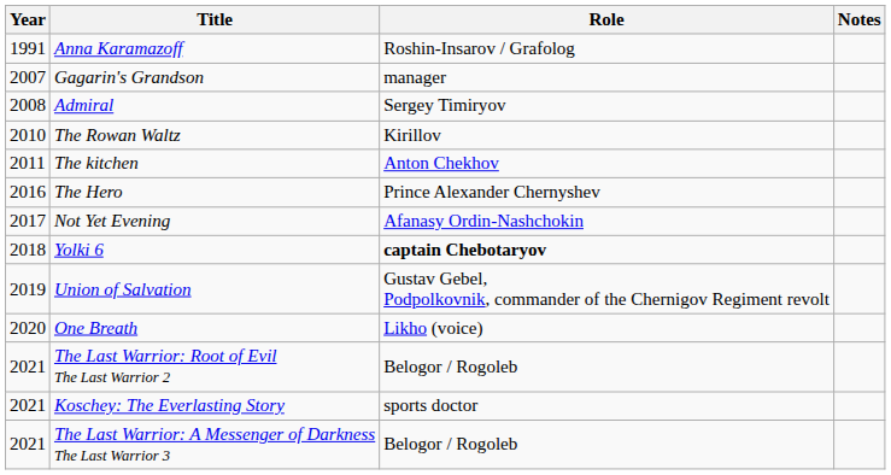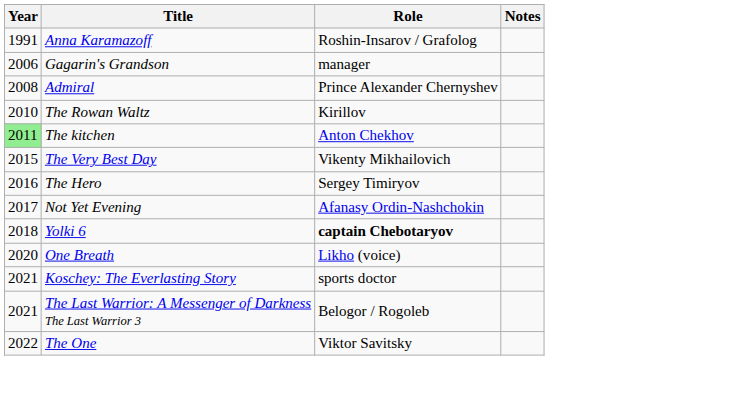Gagarin's Grandson | Year: 2007 -> 2006
Admiral | Role: Sergey Timiryov -> Prince Alexander Chernyshev
The kitchen | Year: no background -> lightgreen background
+ row: 2015 | The Very Best Day | Vikenty Mikhailovich
The Hero | Role: Prince Alexander Chernyshev -> Sergey Timiryov
- row: 2019 | Union of Salvation | Gustav Gebel, Podpolkovnik, commander of the Chernigov Regiment revolt
- row: 2021 | The Last Warrior: Root of Evil The Last Warrior 2 | Belogor / Rogoleb
+ row: 2022 | The One | Viktor Savitsky
